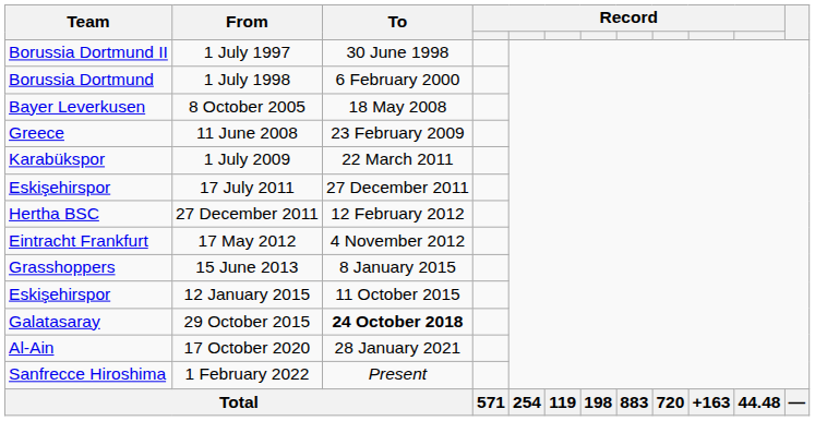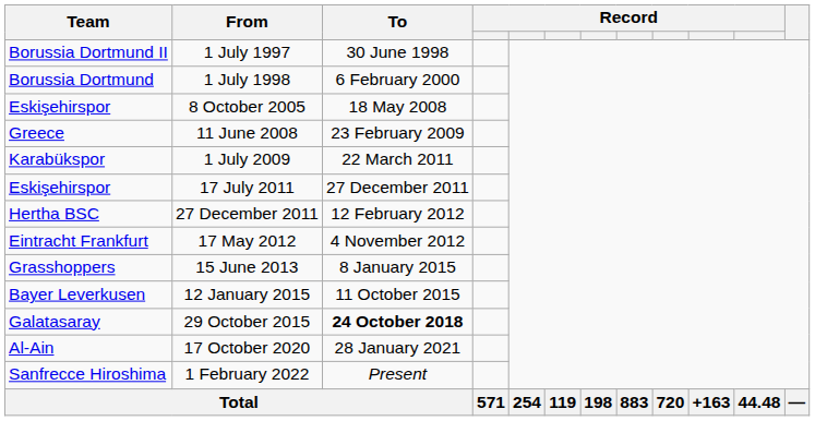8 October 2005 | Team: Bayer Leverkusen -> Eskişehirspor
12 January 2015 | Team: Eskişehirspor -> Bayer Leverkusen
